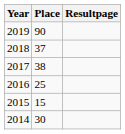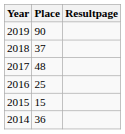2017 | Place: 38 -> 48
2014 | Place: 30 -> 36
